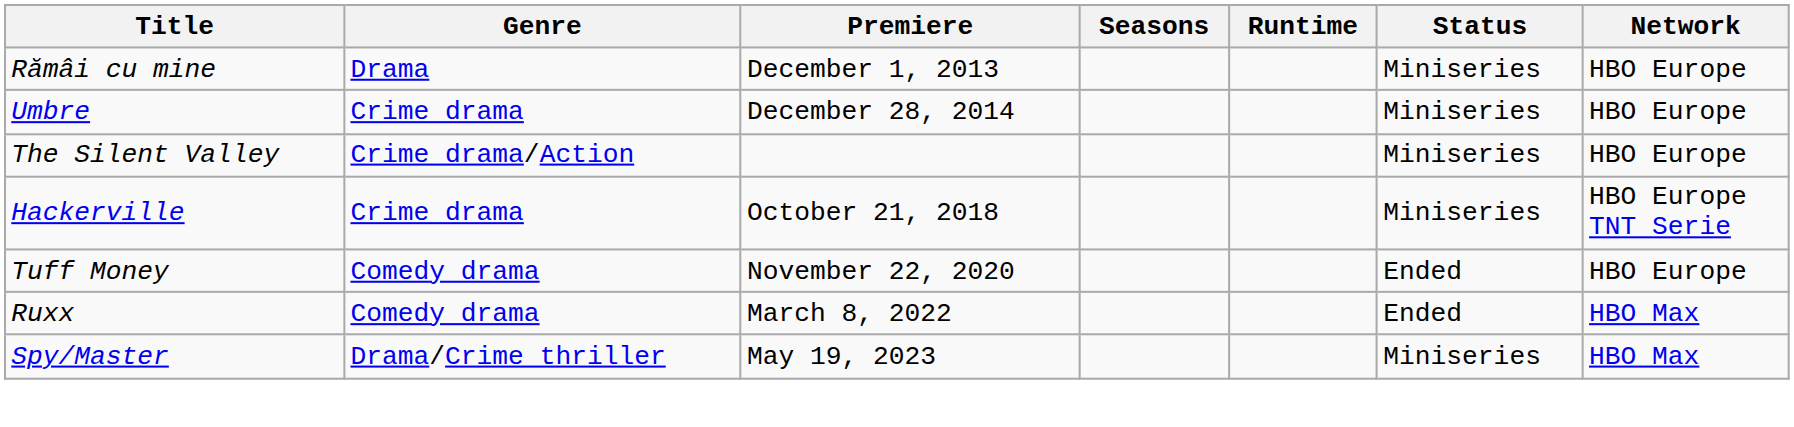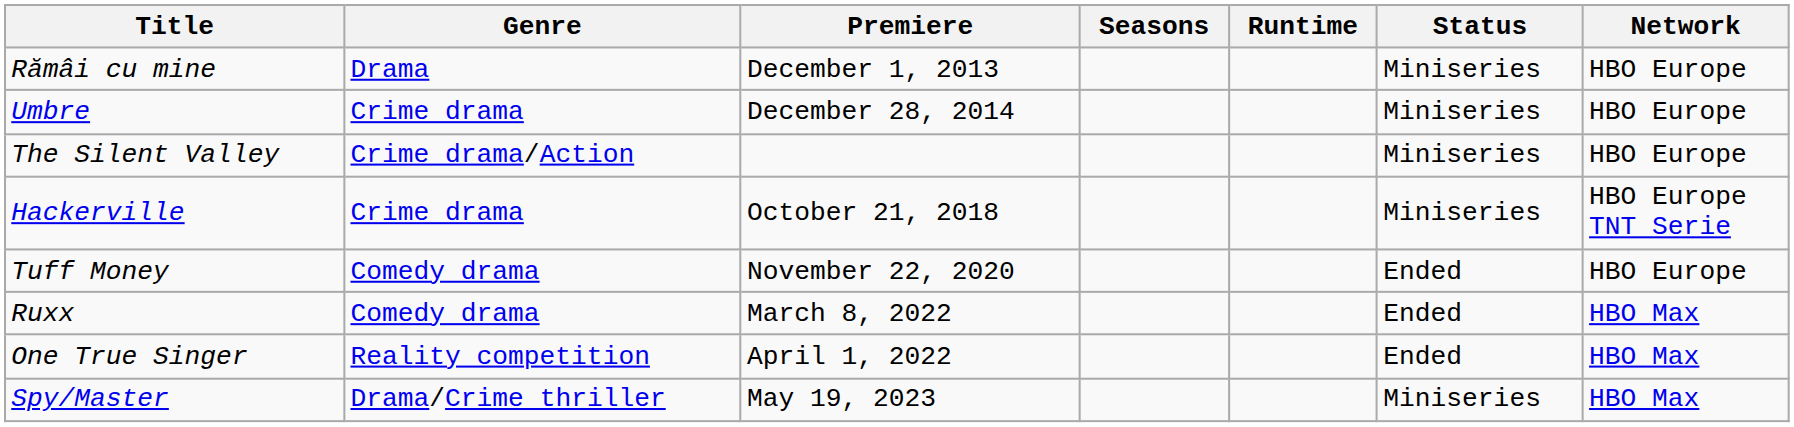+ row: One True Singer | Reality competition | April 1, 2022 | Ended | HBO Max
